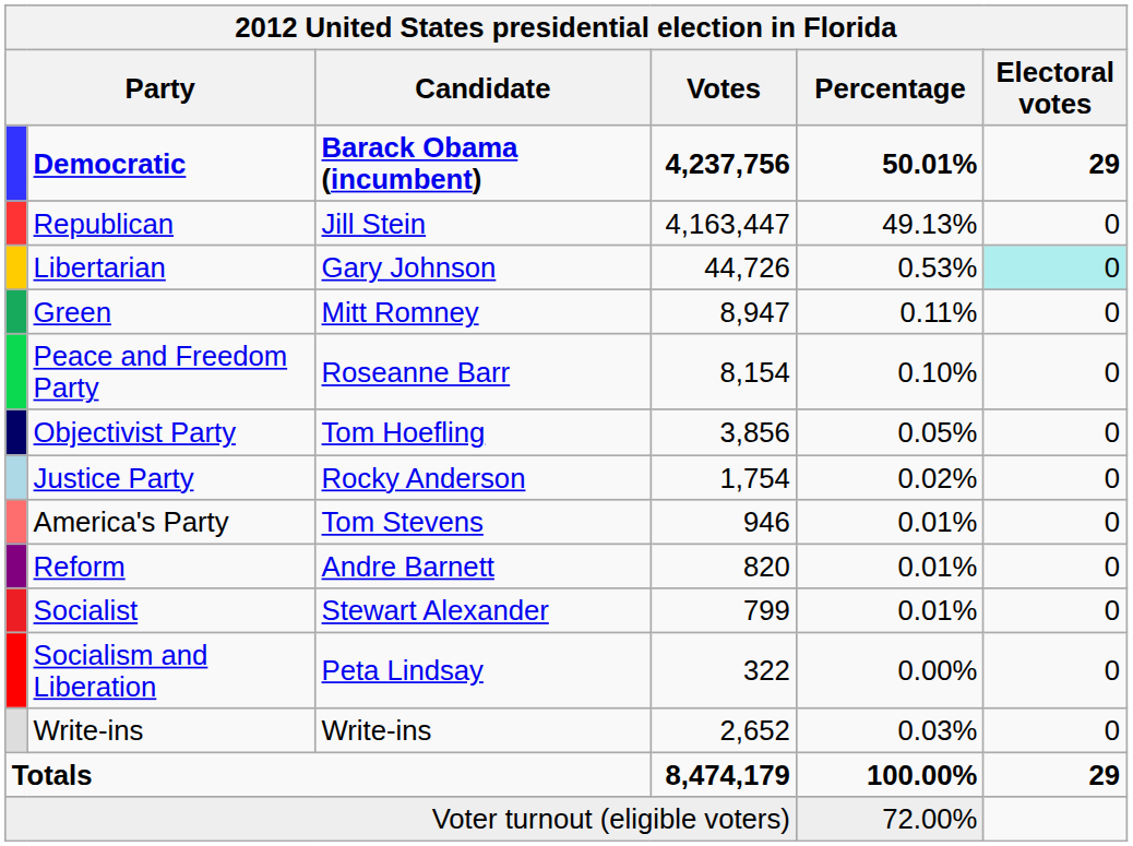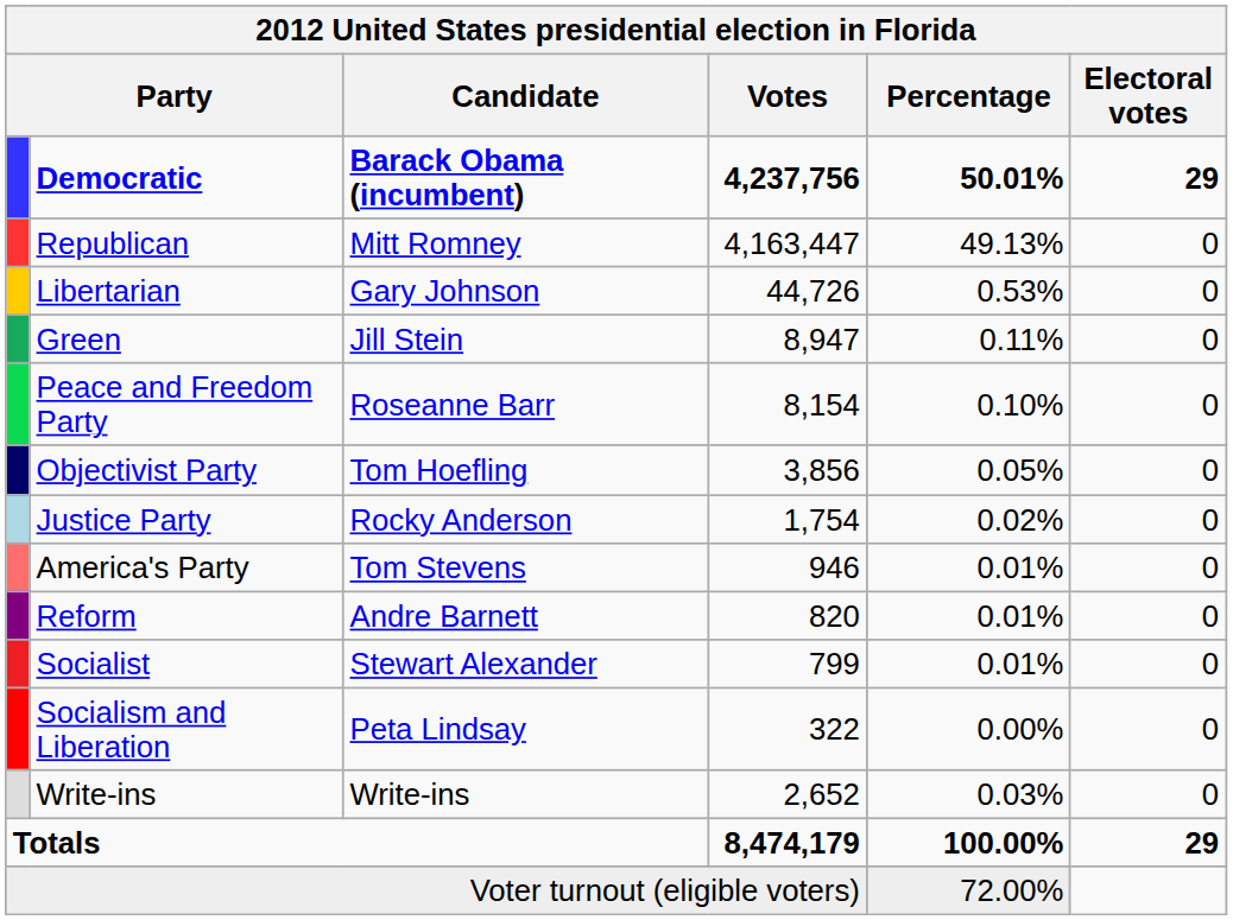Republican | Candidate: Jill Stein -> Mitt Romney
Libertarian | Electoral votes: paleturquoise background -> no background
Green | Candidate: Mitt Romney -> Jill Stein
